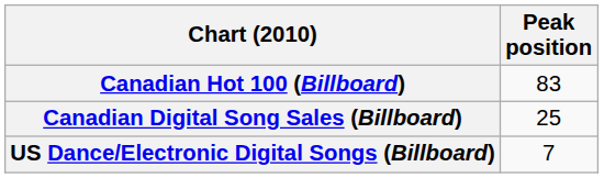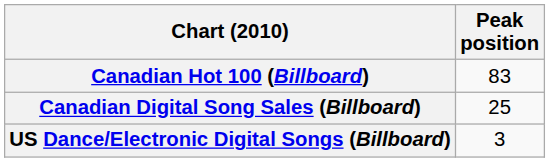US Dance/Electronic Digital Songs (Billboard) | Peak position: 7 -> 3
